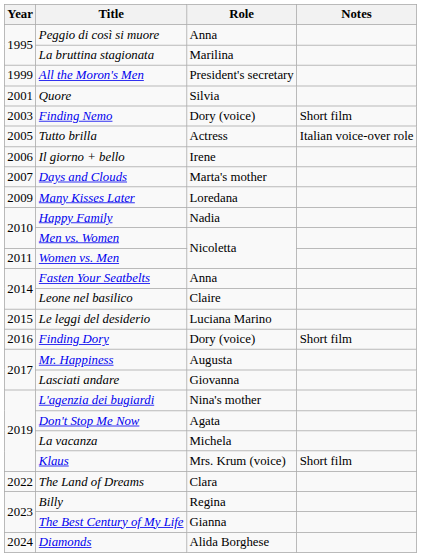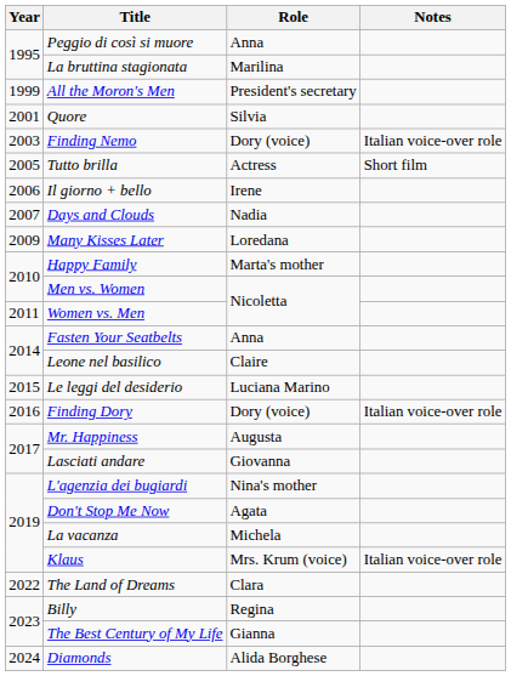Finding Nemo | Notes: Short film -> Italian voice-over role
Tutto brilla | Notes: Italian voice-over role -> Short film
Days and Clouds | Role: Marta's mother -> Nadia
Happy Family | Role: Nadia -> Marta's mother
Finding Dory | Notes: Short film -> Italian voice-over role
Klaus | Notes: Short film -> Italian voice-over role
